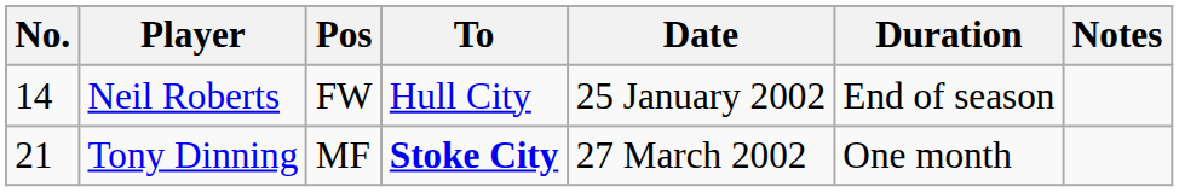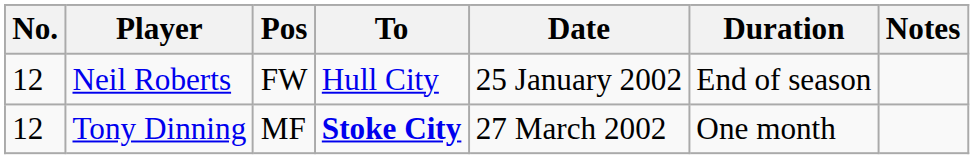Neil Roberts | No.: 14 -> 12
Tony Dinning | No.: 21 -> 12
